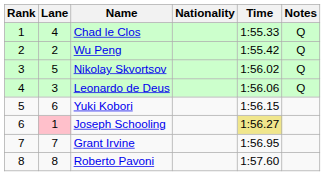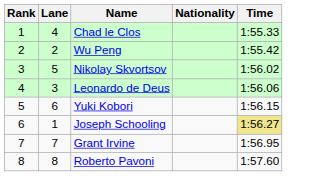- column: Notes | Q | Q | Q | Q
Joseph Schooling | Lane: pink background -> no background
